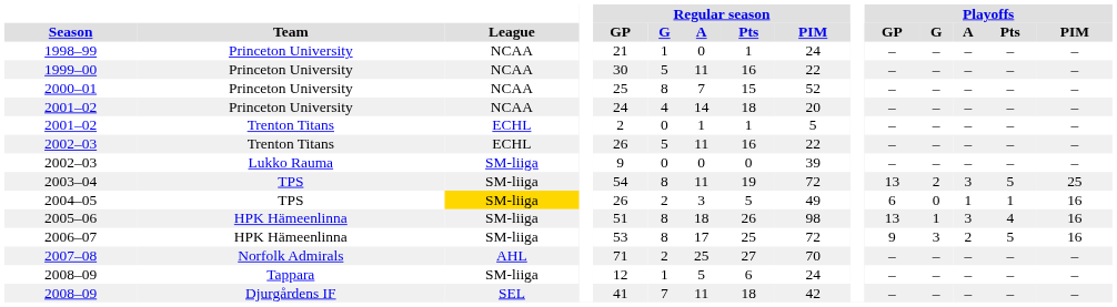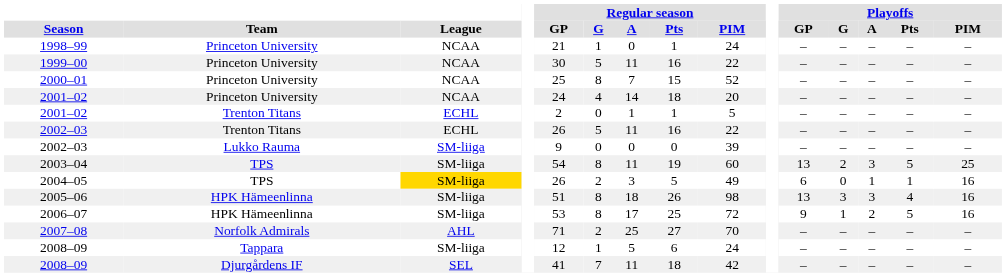2003–04 | Regular season / PIM: 72 -> 60
2005–06 | Playoffs / G: 1 -> 3
2006–07 | Playoffs / G: 3 -> 1
